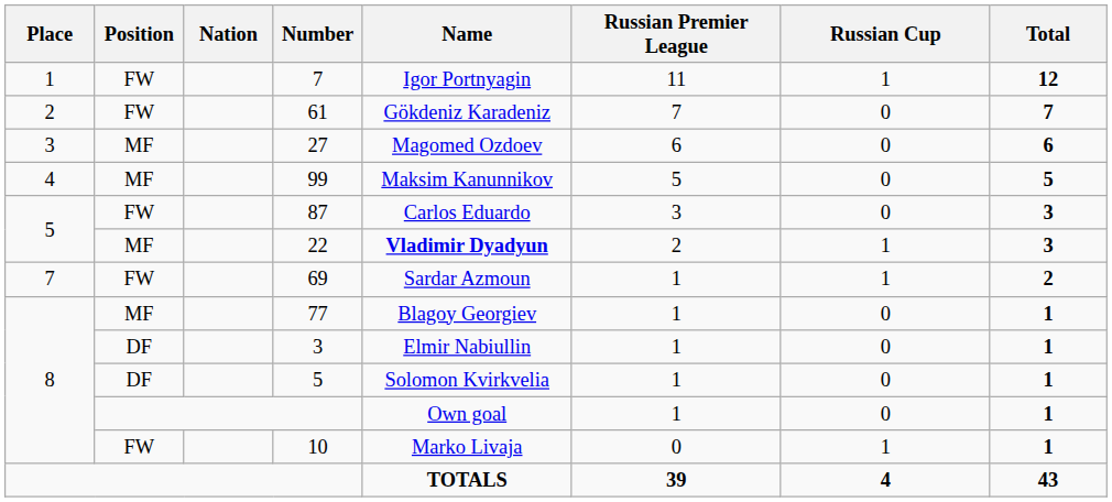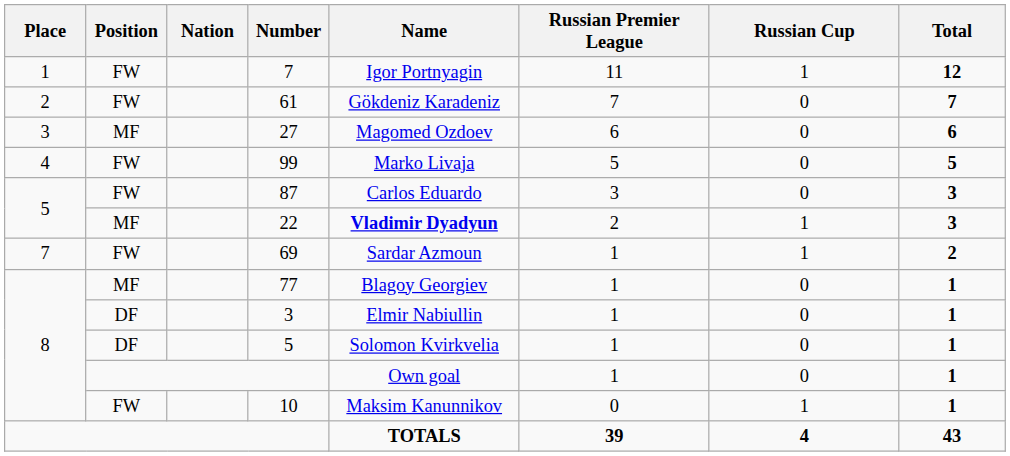99 | Position: MF -> FW
99 | Name: Maksim Kanunnikov -> Marko Livaja
10 | Name: Marko Livaja -> Maksim Kanunnikov
